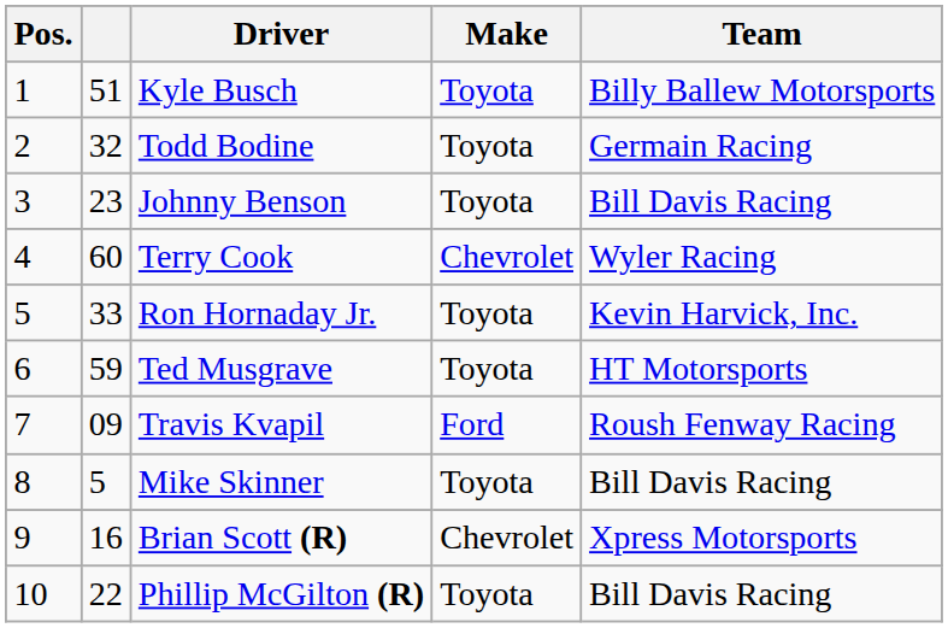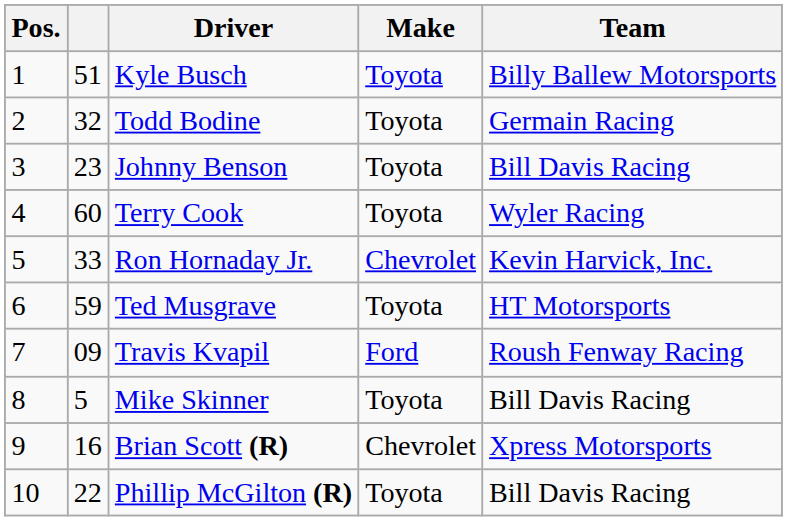Terry Cook | Make: Chevrolet -> Toyota
Ron Hornaday Jr. | Make: Toyota -> Chevrolet
